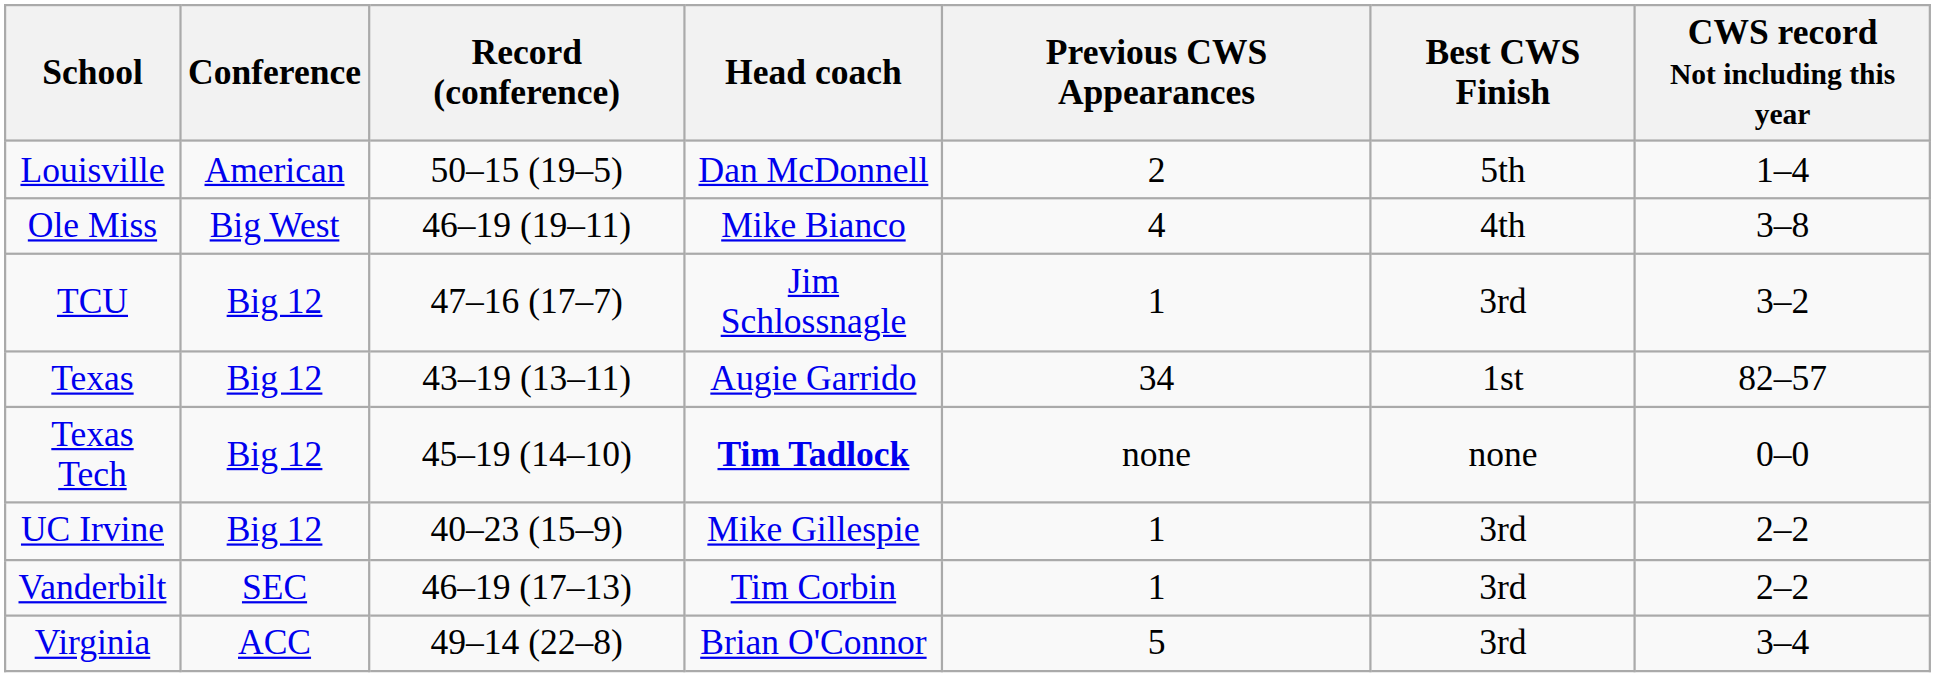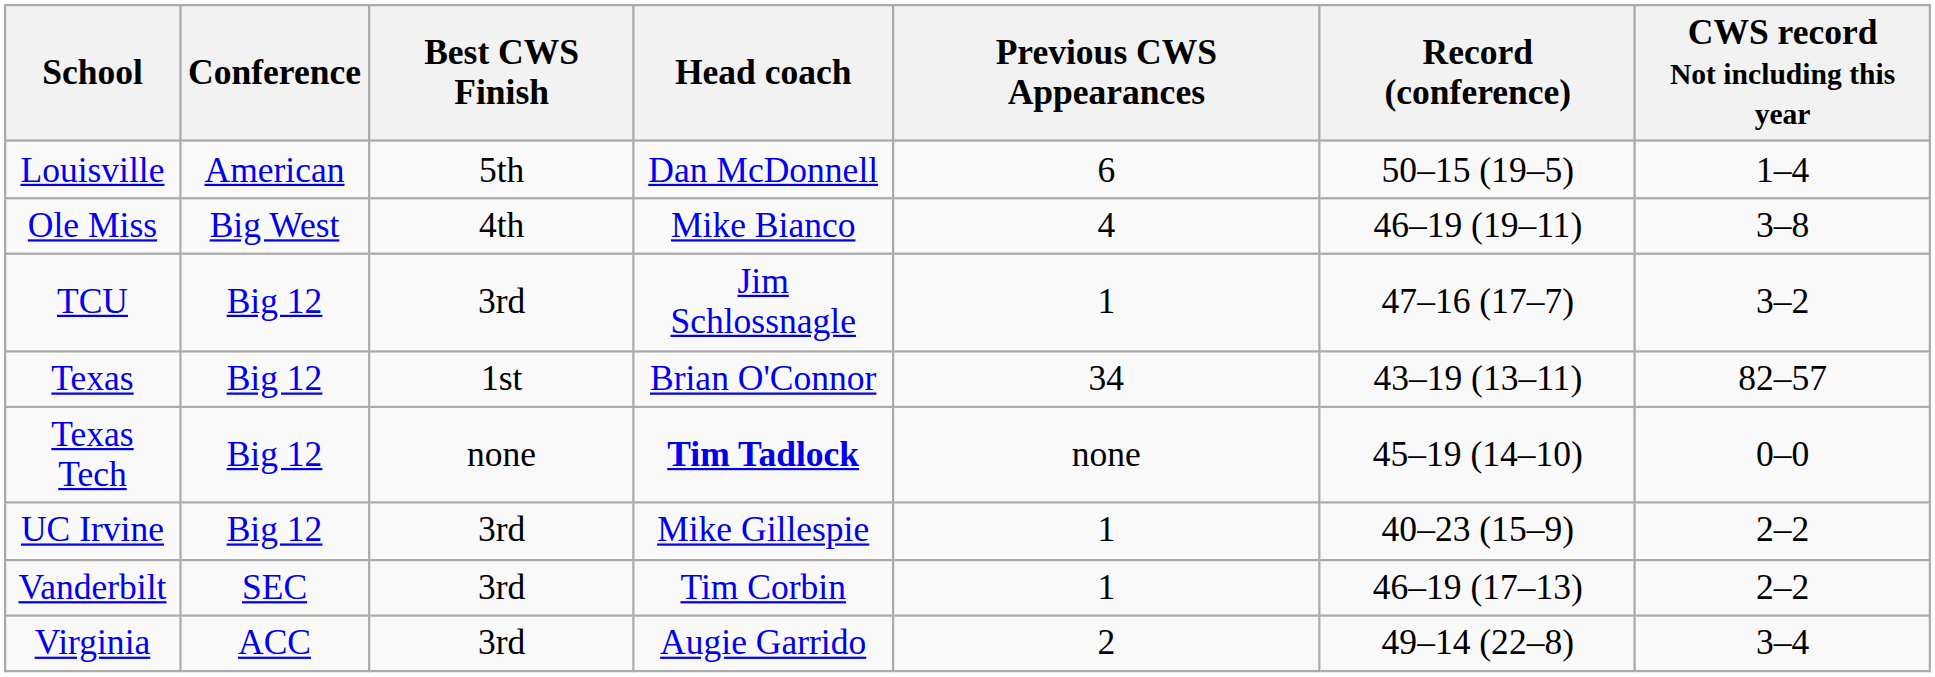columns swapped: Record (conference) <-> Best CWS Finish
Louisville | Previous CWS Appearances: 2 -> 6
Texas | Head coach: Augie Garrido -> Brian O'Connor
Virginia | Head coach: Brian O'Connor -> Augie Garrido
Virginia | Previous CWS Appearances: 5 -> 2
